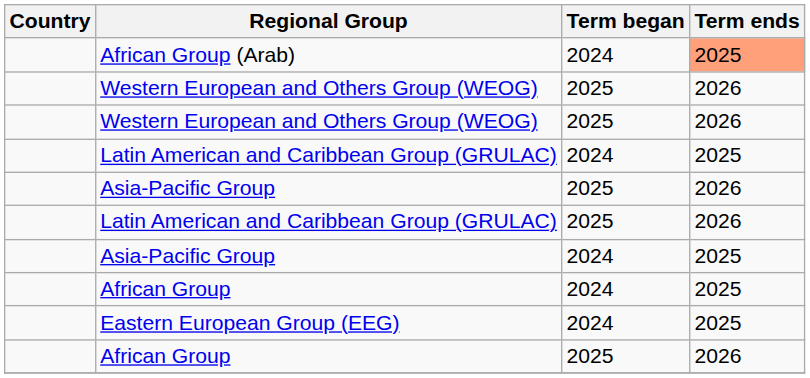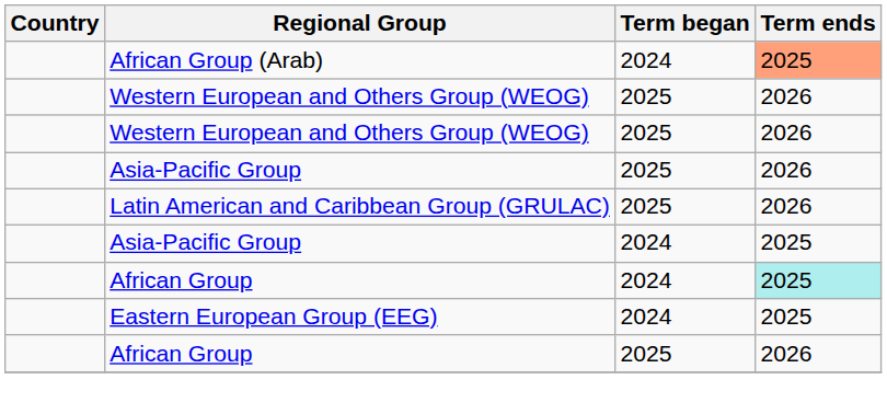- row: Latin American and Caribbean Group (GRULAC) | 2024 | 2025
African Group / 2024 | Term ends: no background -> paleturquoise background
